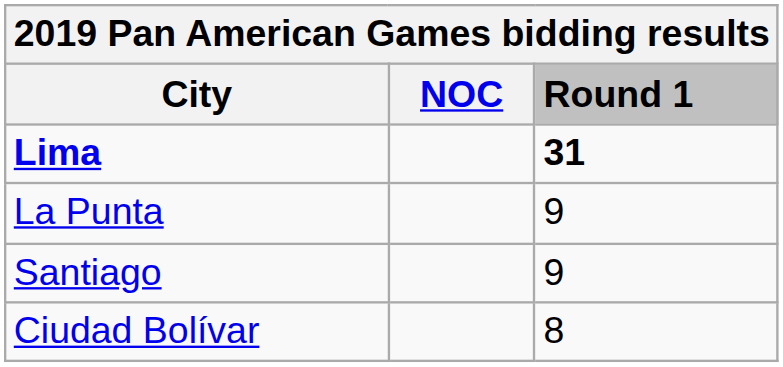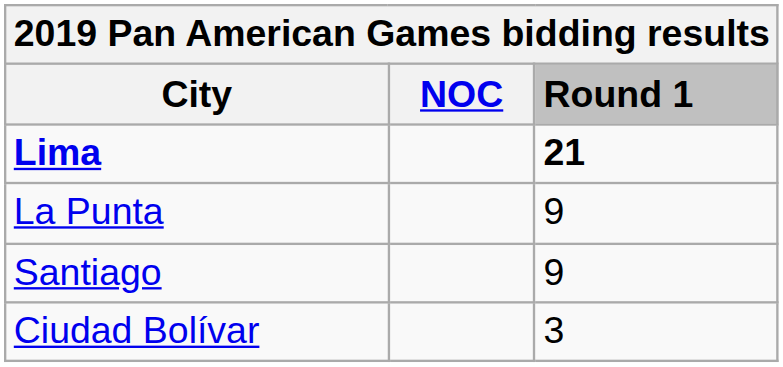Lima | Round 1: 31 -> 21
Ciudad Bolívar | Round 1: 8 -> 3
